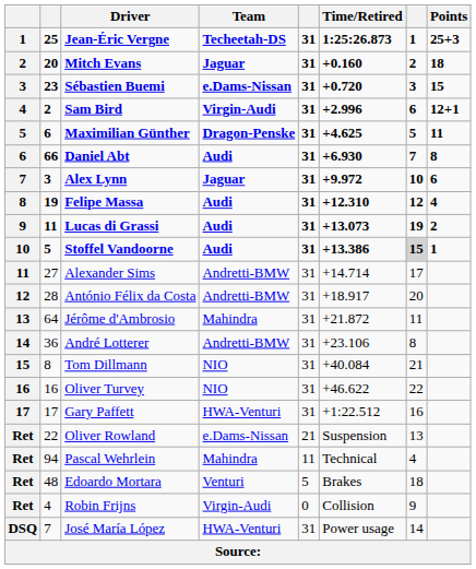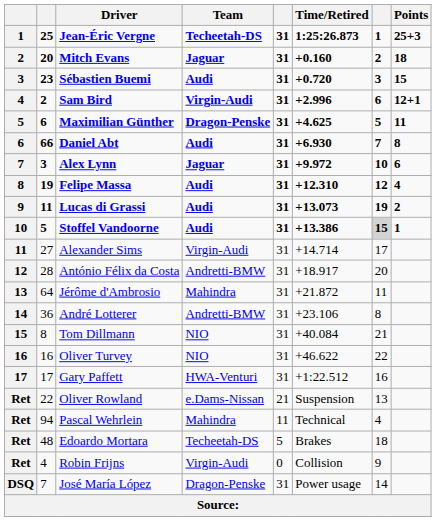Sébastien Buemi | Team: e.Dams-Nissan -> Audi
Alexander Sims | Team: Andretti-BMW -> Virgin-Audi
Edoardo Mortara | Team: Venturi -> Techeetah-DS
José María López | Team: HWA-Venturi -> Dragon-Penske
